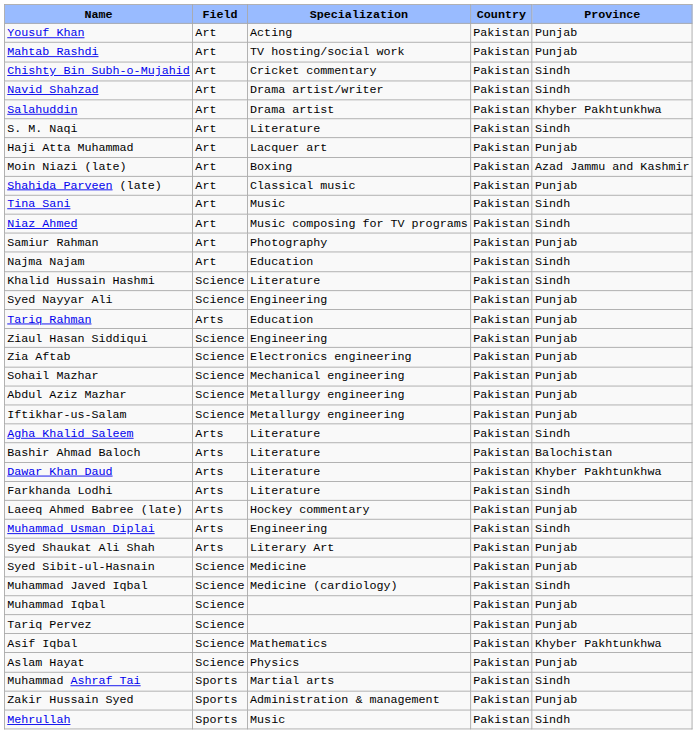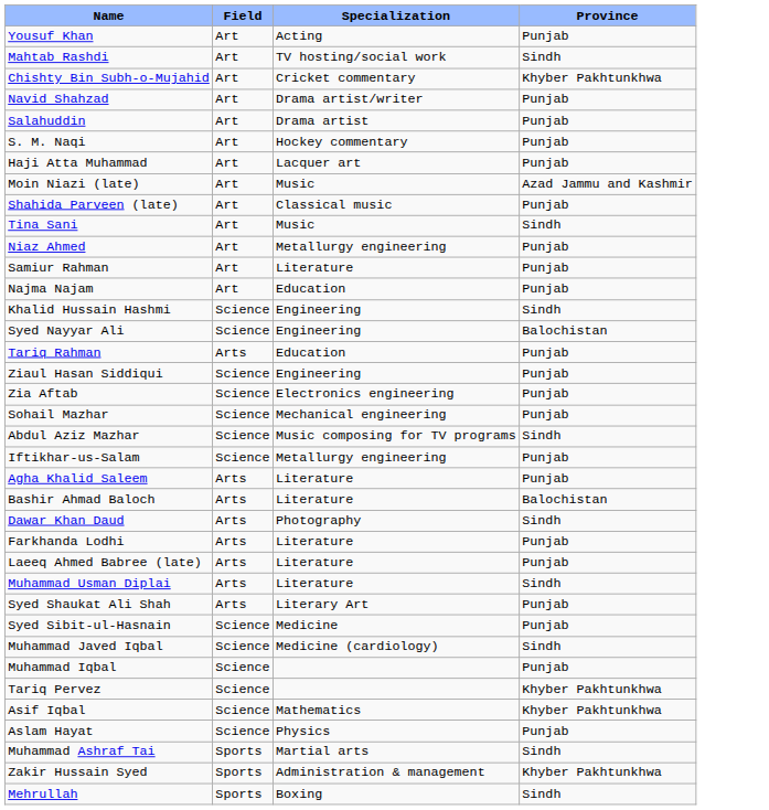- column: Country | Pakistan | Pakistan | Pakistan | Pakistan | Pakistan | Pakistan | Pakistan | Pakistan | Pakistan | Pakistan | Pakistan | Pakistan | Pakistan | Pakistan | Pakistan | Pakistan | Pakistan | Pakistan | Pakistan | Pakistan | Pakistan | Pakistan | Pakistan | Pakistan | Pakistan | Pakistan | Pakistan | Pakistan | Pakistan | Pakistan | Pakistan | Pakistan | Pakistan | Pakistan | Pakistan | Pakistan | Pakistan
Mahtab Rashdi | Province: Punjab -> Sindh
Chishty Bin Subh-o-Mujahid | Province: Sindh -> Khyber Pakhtunkhwa
Navid Shahzad | Province: Sindh -> Punjab
Salahuddin | Province: Khyber Pakhtunkhwa -> Punjab
S. M. Naqi | Specialization: Literature -> Hockey commentary
S. M. Naqi | Province: Sindh -> Punjab
Moin Niazi (late) | Specialization: Boxing -> Music
Niaz Ahmed | Specialization: Music composing for TV programs -> Metallurgy engineering
Niaz Ahmed | Province: Sindh -> Punjab
Samiur Rahman | Specialization: Photography -> Literature
Najma Najam | Province: Sindh -> Punjab
Khalid Hussain Hashmi | Specialization: Literature -> Engineering
Syed Nayyar Ali | Province: Punjab -> Balochistan
Abdul Aziz Mazhar | Specialization: Metallurgy engineering -> Music composing for TV programs
Abdul Aziz Mazhar | Province: Punjab -> Sindh
Agha Khalid Saleem | Province: Sindh -> Punjab
Dawar Khan Daud | Specialization: Literature -> Photography
Dawar Khan Daud | Province: Khyber Pakhtunkhwa -> Sindh
Farkhanda Lodhi | Province: Sindh -> Punjab
Laeeq Ahmed Babree (late) | Specialization: Hockey commentary -> Literature
Muhammad Usman Diplai | Specialization: Engineering -> Literature
Tariq Pervez | Province: Punjab -> Khyber Pakhtunkhwa
Zakir Hussain Syed | Province: Punjab -> Khyber Pakhtunkhwa
Mehrullah | Specialization: Music -> Boxing
